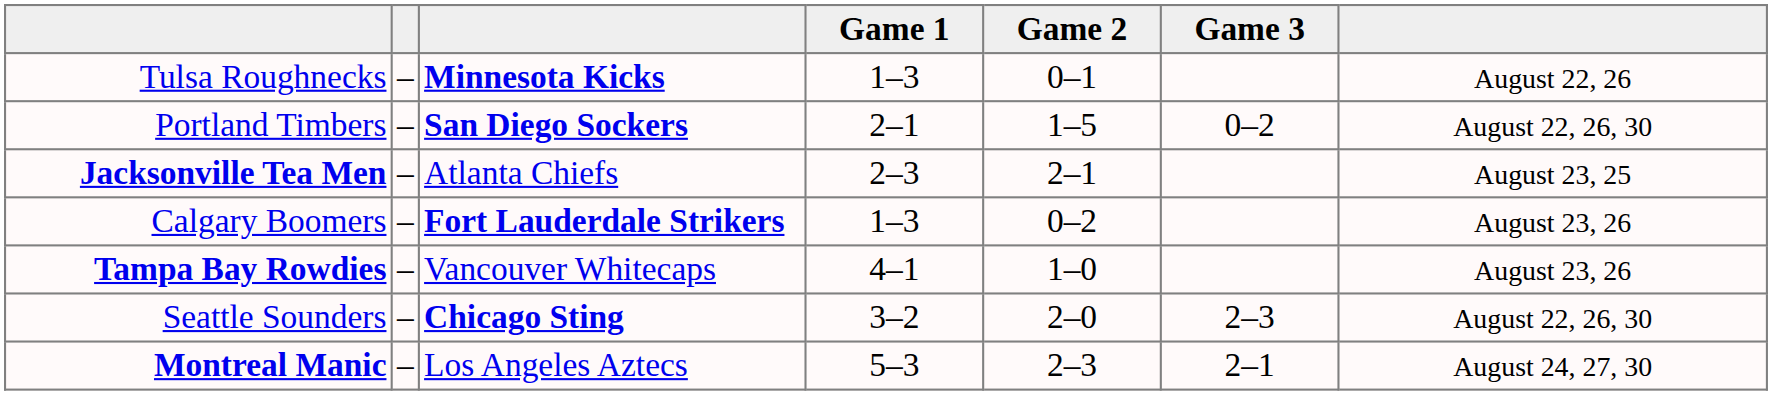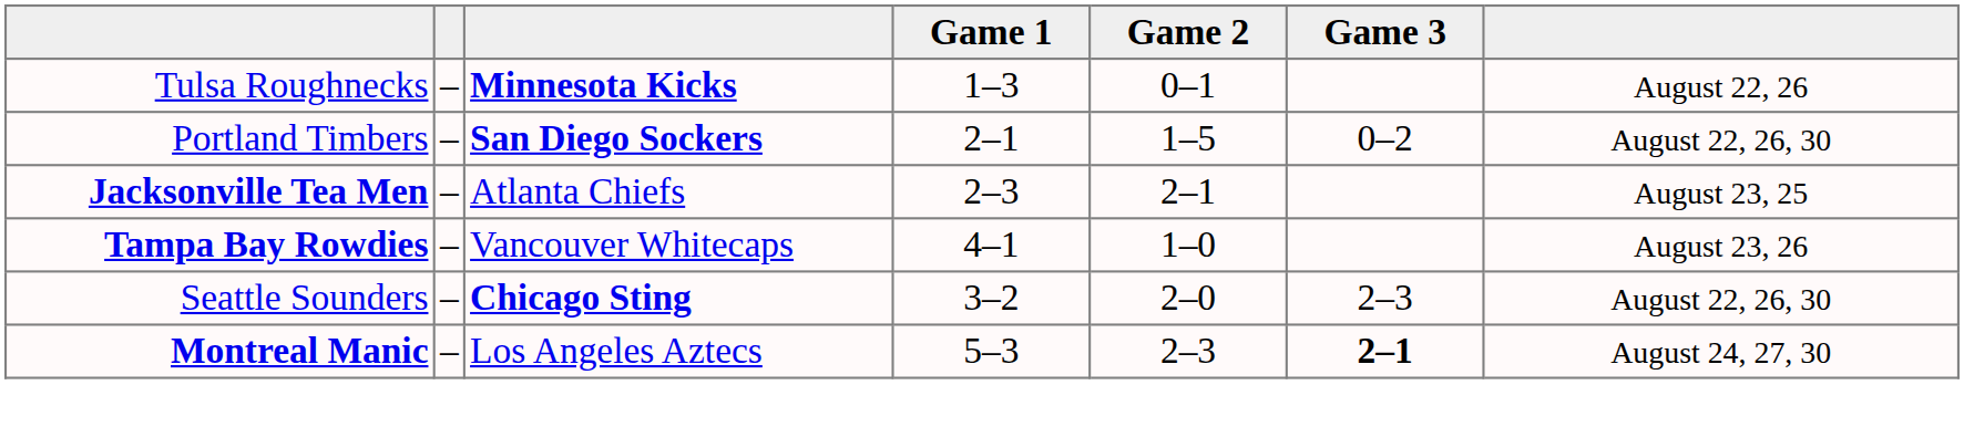- row: Calgary Boomers | – | Fort Lauderdale Strikers | 1–3 | 0–2 | August 23, 26
Montreal Manic | Game 3: normal -> bold
